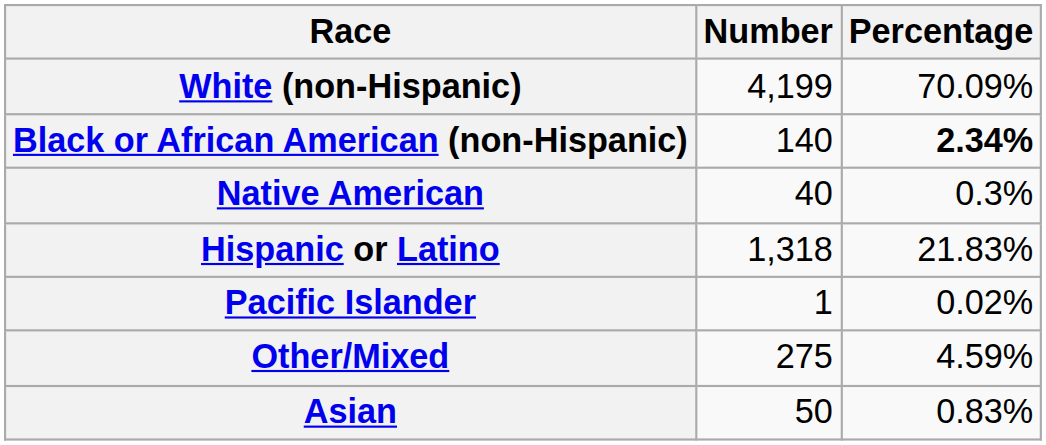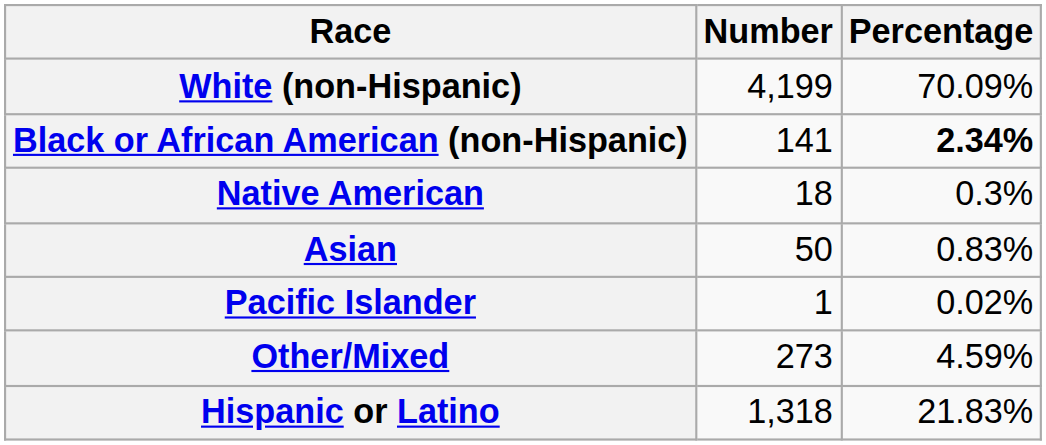Black or African American (non-Hispanic) | Number: 140 -> 141
Native American | Number: 40 -> 18
rows swapped: Asian <-> Hispanic or Latino
Other/Mixed | Number: 275 -> 273
